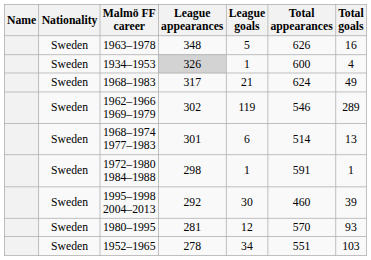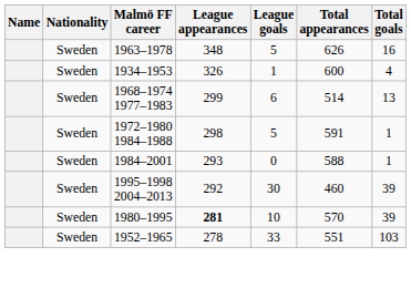1934–1953 | League appearances: lightgrey background -> no background
- row: Sweden | 1968–1983 | 317 | 21 | 624 | 49
- row: Sweden | 1962–1966 1969–1979 | 302 | 119 | 546 | 289
1968–1974 1977–1983 | League appearances: 301 -> 299
1972–1980 1984–1988 | League goals: 1 -> 5
+ row: Sweden | 1984–2001 | 293 | 0 | 588 | 1
1980–1995 | League appearances: normal -> bold
1980–1995 | League goals: 12 -> 10
1980–1995 | Total goals: 93 -> 39
1952–1965 | League goals: 34 -> 33
